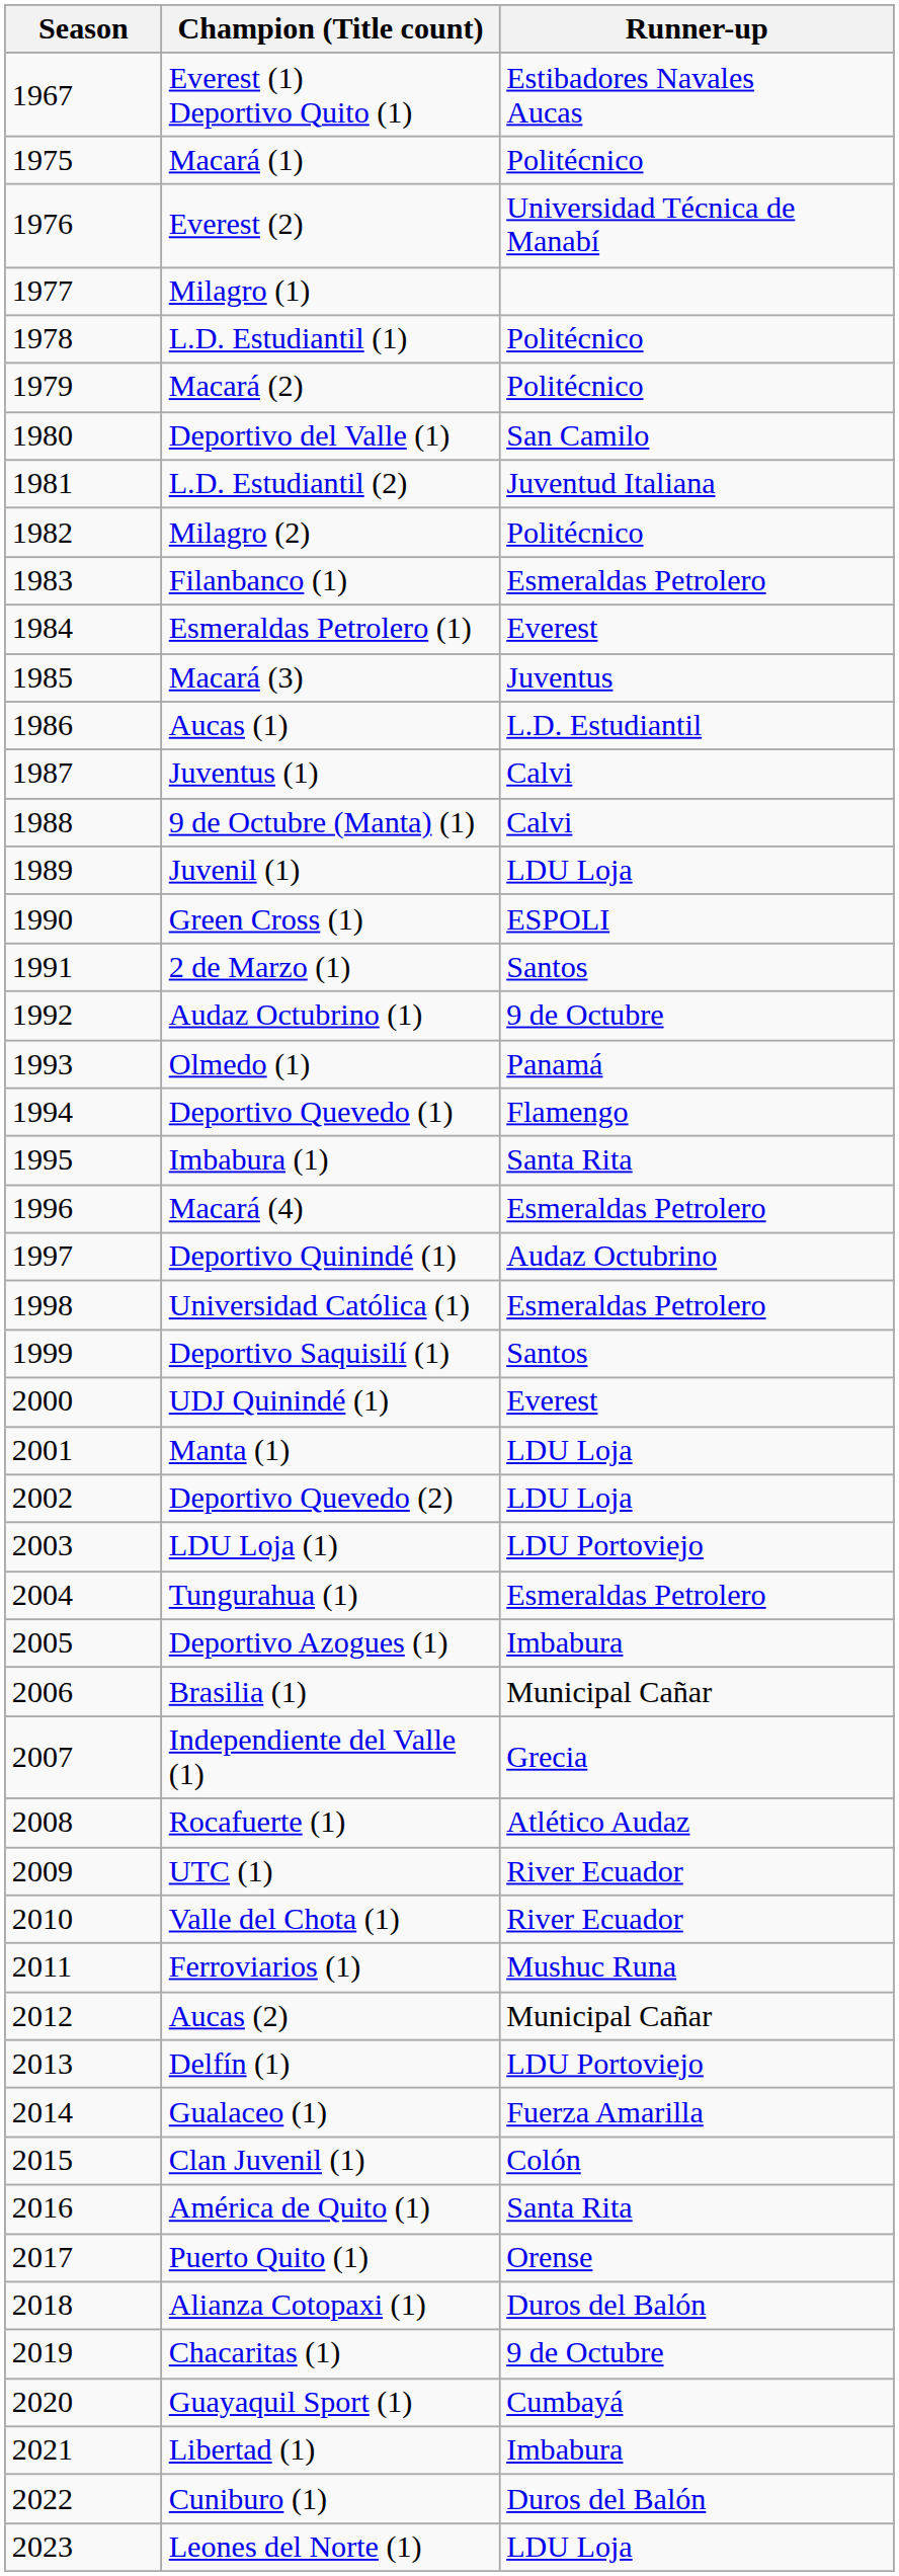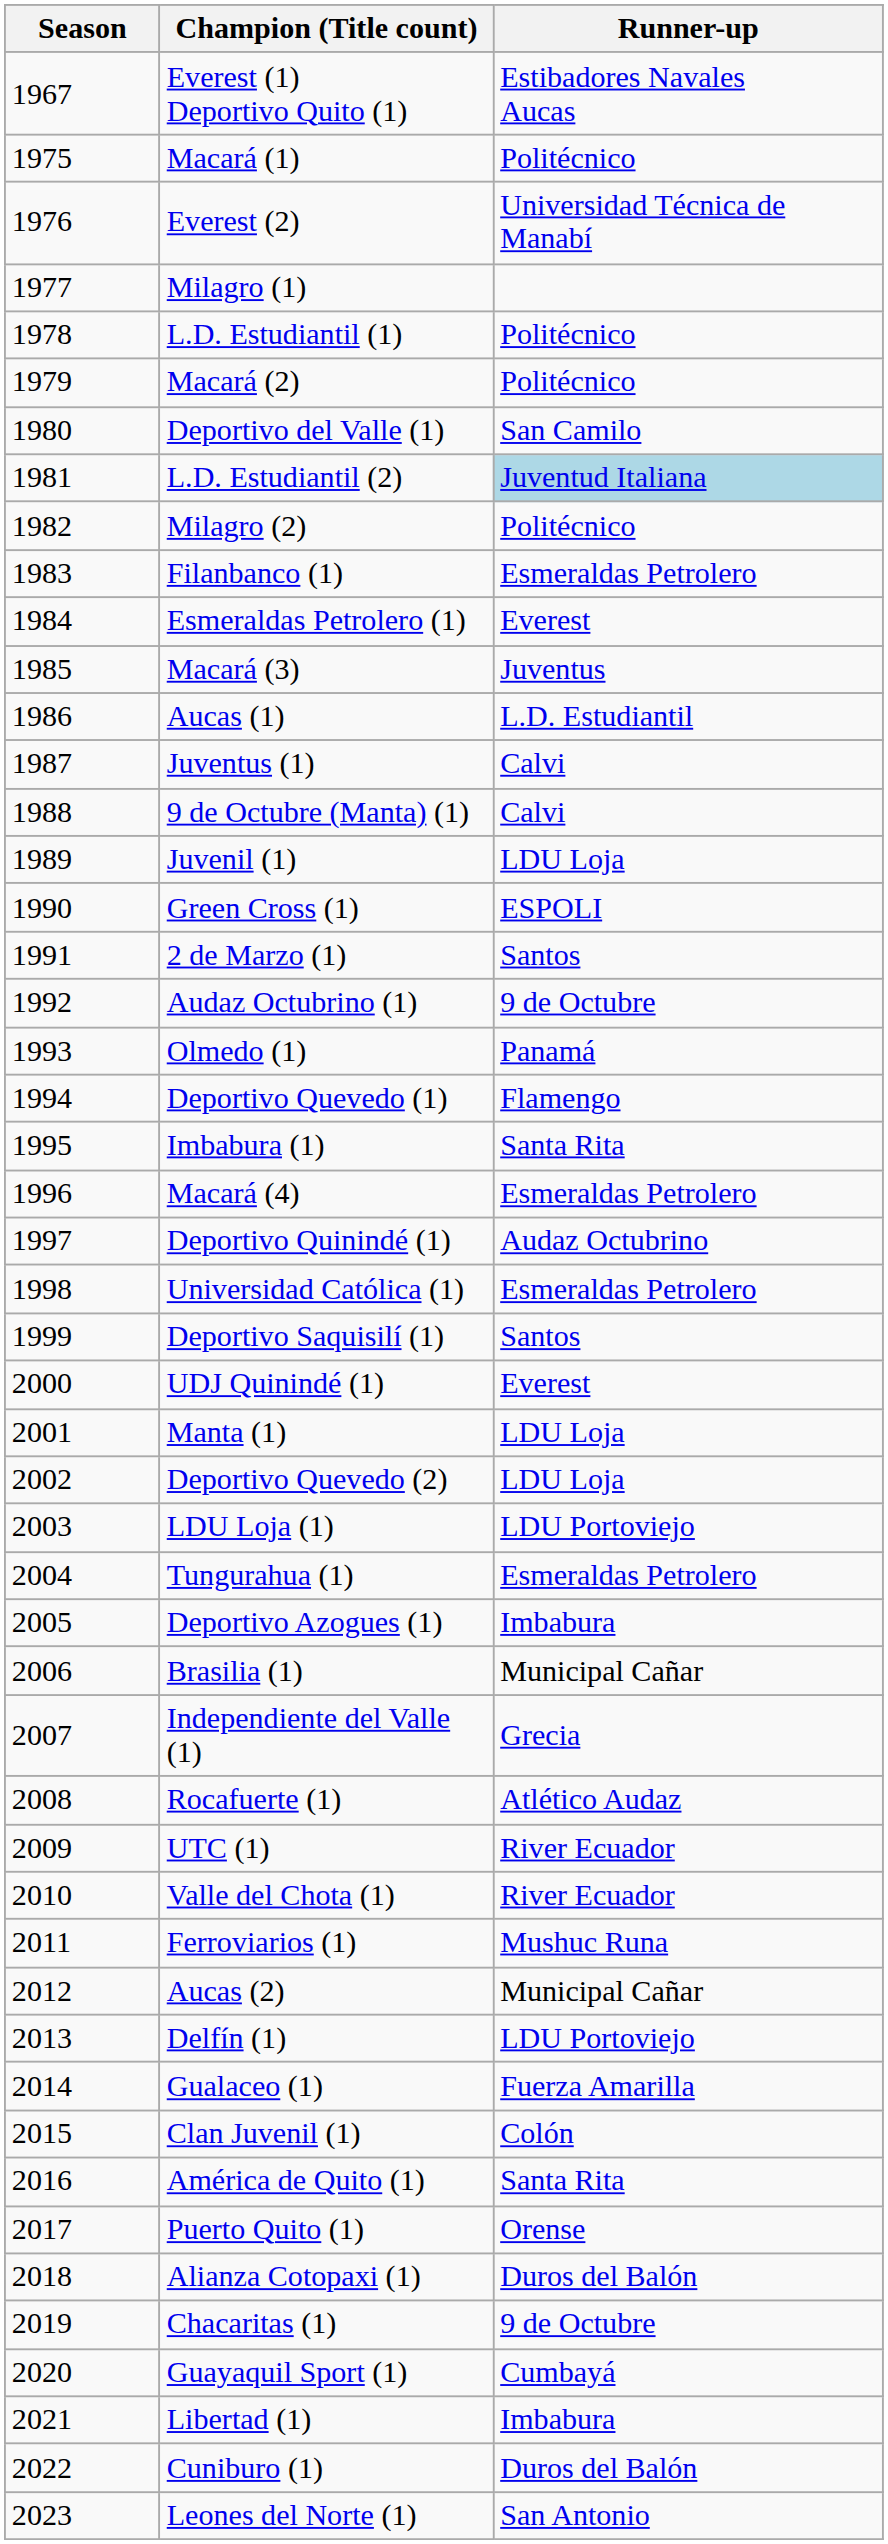L.D. Estudiantil (2) | Runner-up: no background -> lightblue background
Leones del Norte (1) | Runner-up: LDU Loja -> San Antonio
